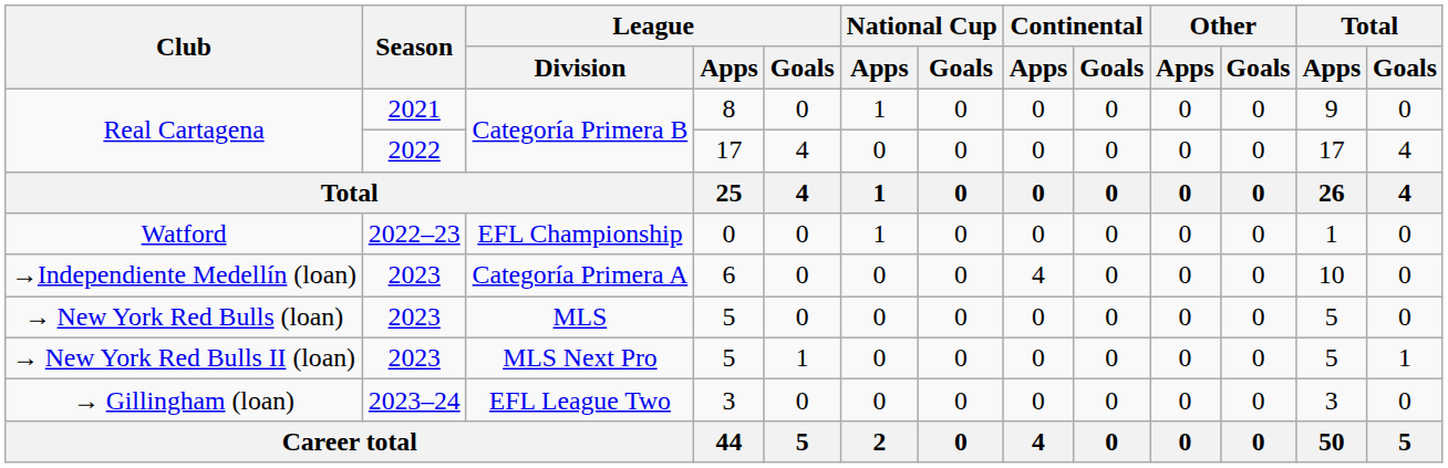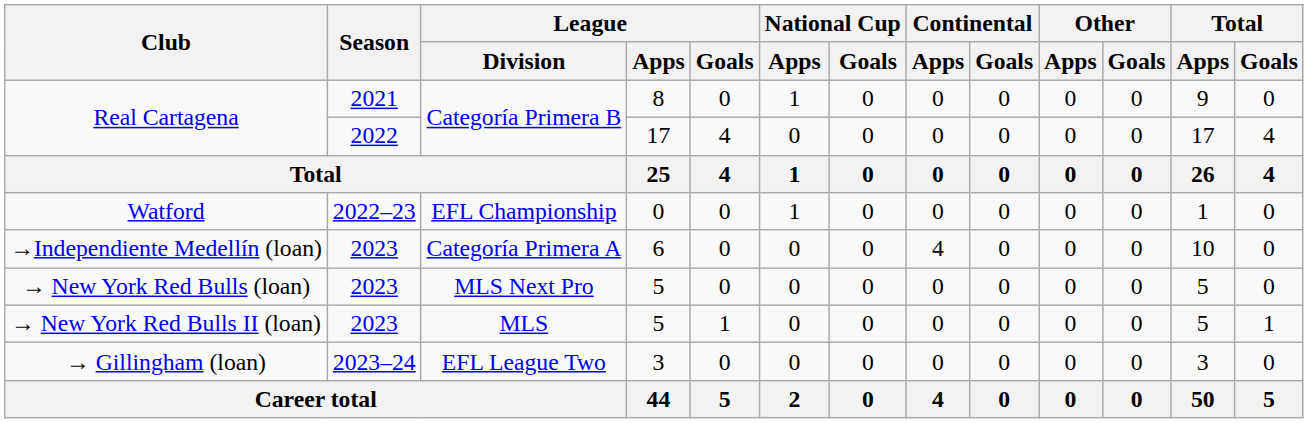→ New York Red Bulls (loan) | League / Division: MLS -> MLS Next Pro
→ New York Red Bulls II (loan) | League / Division: MLS Next Pro -> MLS
